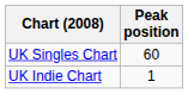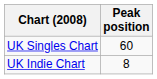UK Indie Chart | Peak position: 1 -> 8
